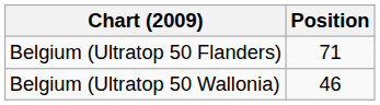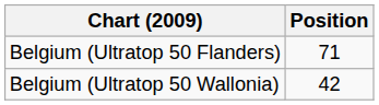Belgium (Ultratop 50 Wallonia) | Position: 46 -> 42
